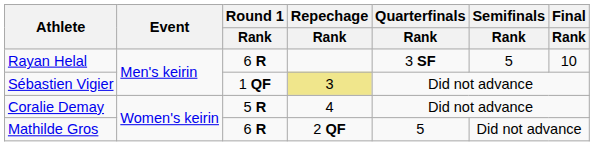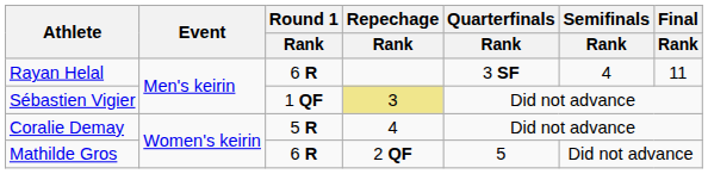Rayan Helal | Semifinals / Rank: 5 -> 4
Rayan Helal | Final / Rank: 10 -> 11
